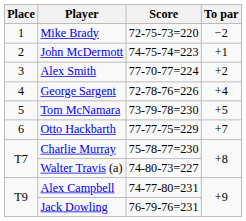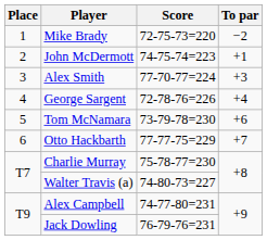Alex Smith | To par: +2 -> +3
Tom McNamara | To par: +5 -> +6
